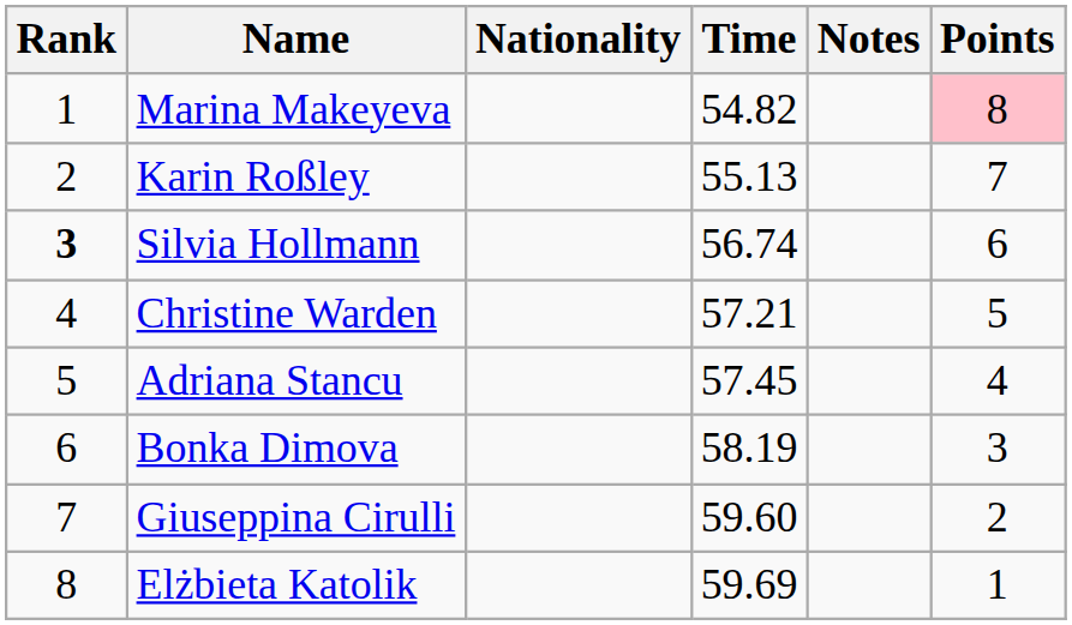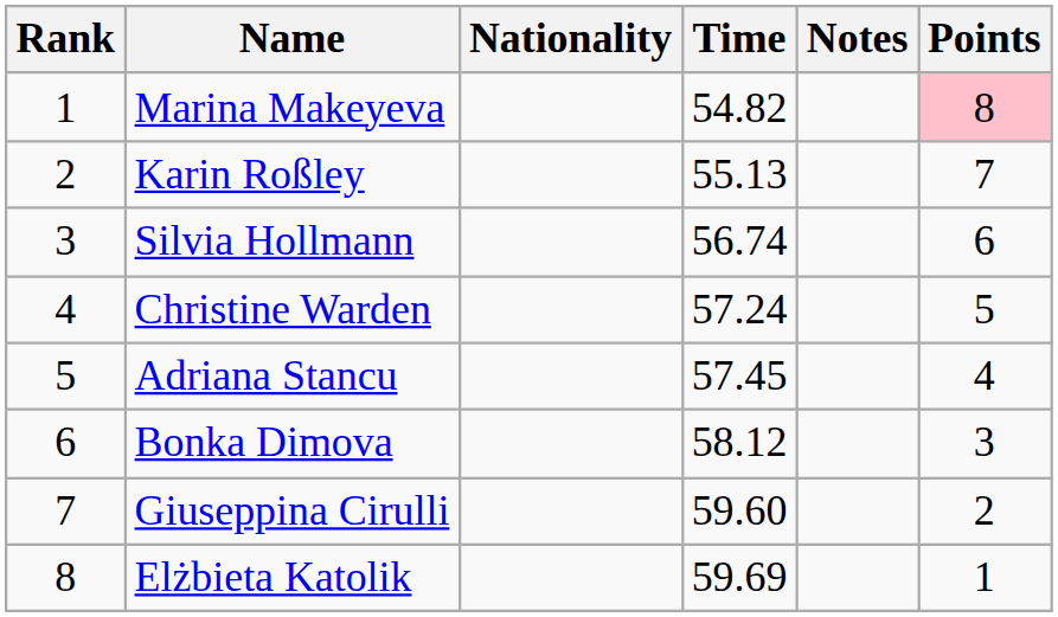Silvia Hollmann | Rank: bold -> normal
Christine Warden | Time: 57.21 -> 57.24
Bonka Dimova | Time: 58.19 -> 58.12
